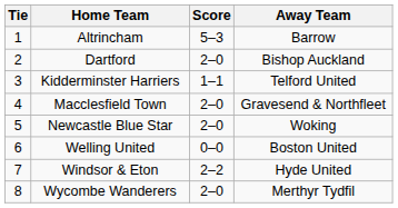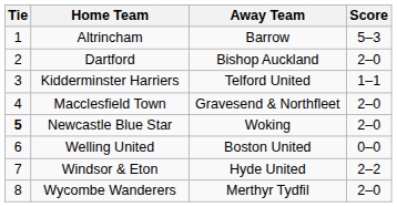columns swapped: Score <-> Away Team
Newcastle Blue Star | Tie: normal -> bold
